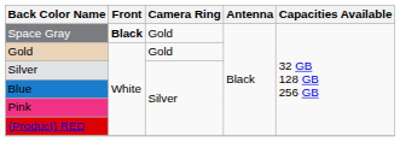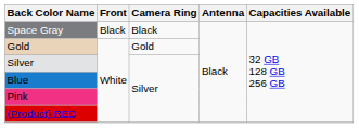Space Gray | Front: bold -> normal
Space Gray | Camera Ring: Gold -> Black
